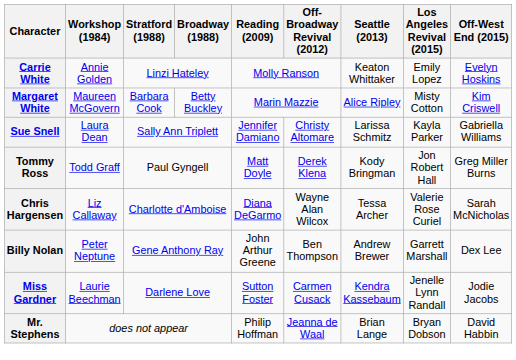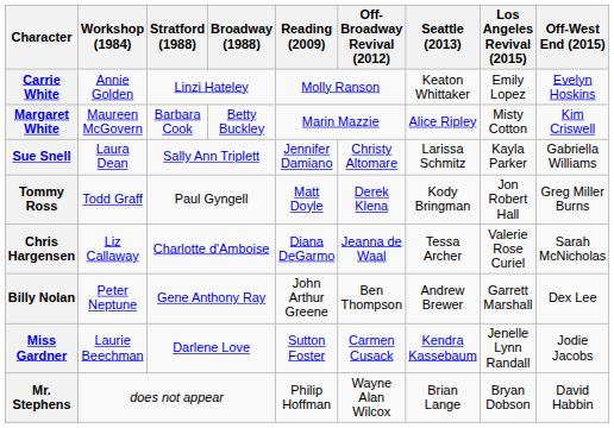Chris Hargensen | Off-Broadway Revival (2012): Wayne Alan Wilcox -> Jeanna de Waal
Mr. Stephens | Off-Broadway Revival (2012): Jeanna de Waal -> Wayne Alan Wilcox
